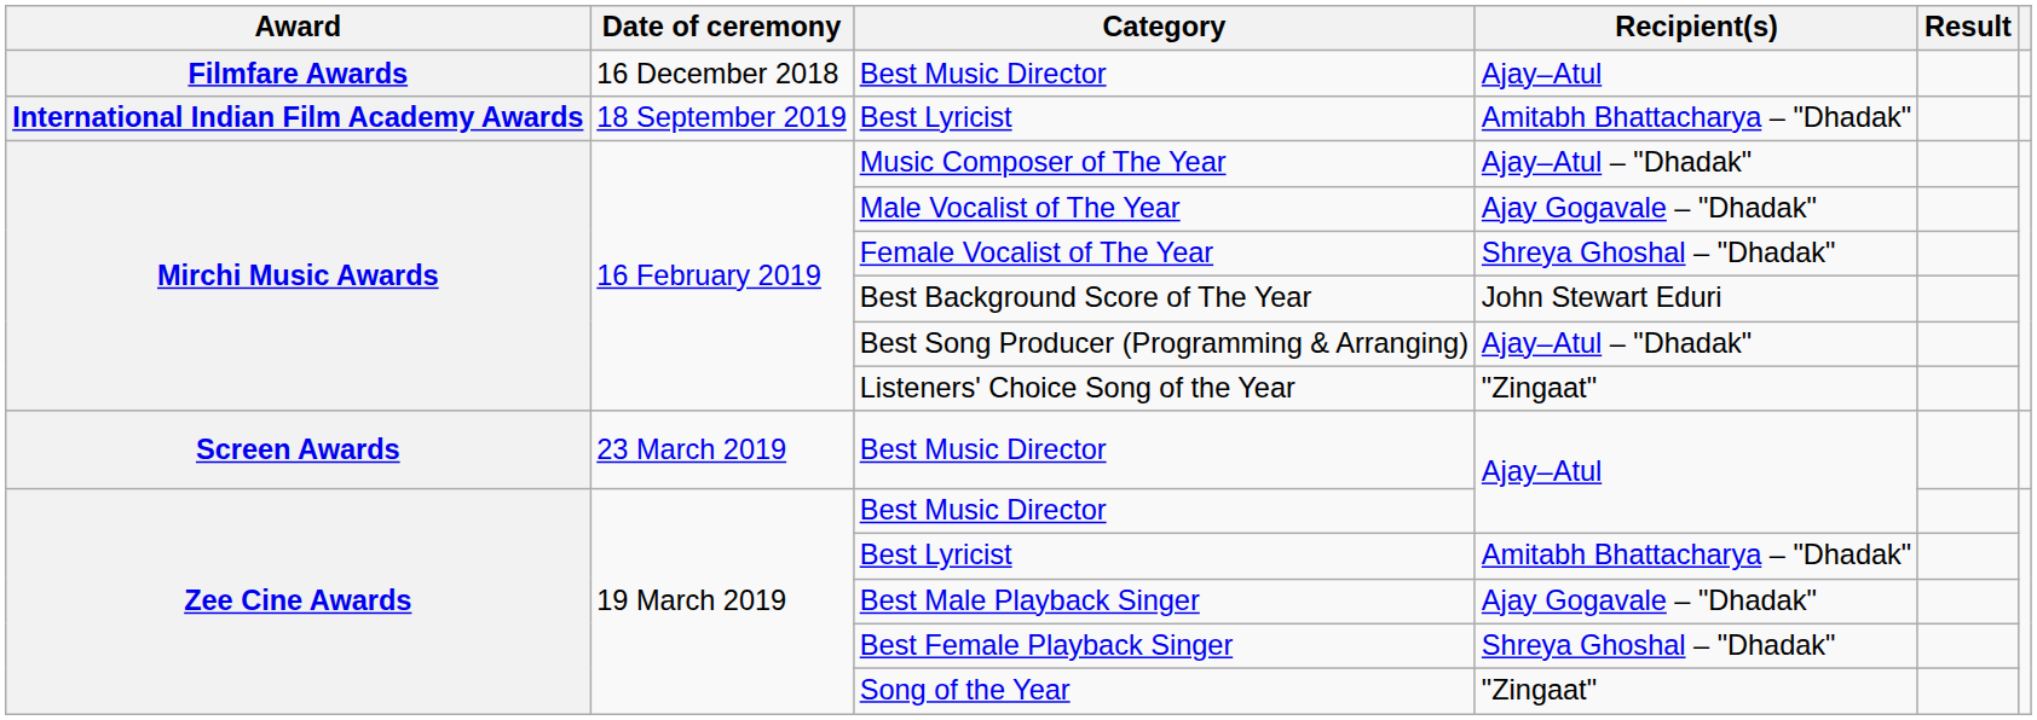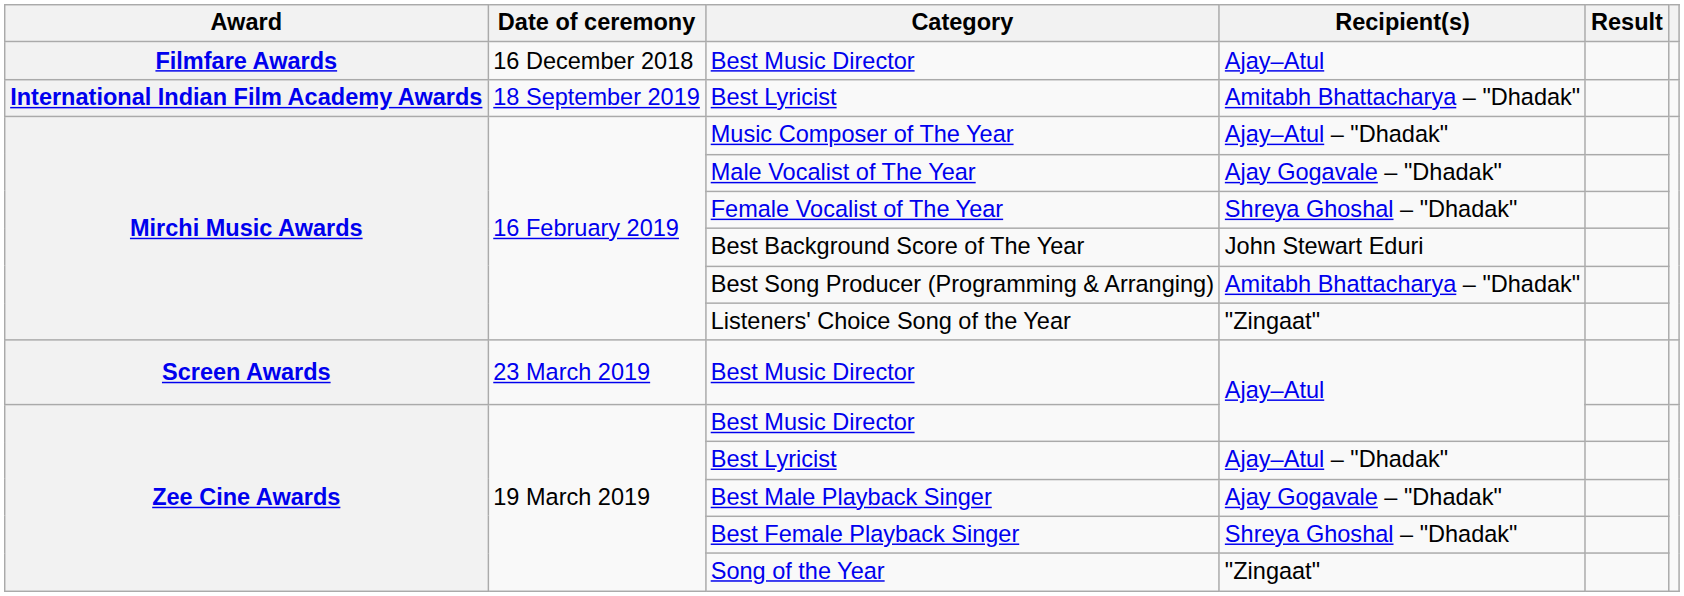Best Song Producer (Programming & Arranging) | Recipient(s): Ajay–Atul – "Dhadak" -> Amitabh Bhattacharya – "Dhadak"
Zee Cine Awards / Best Lyricist | Recipient(s): Amitabh Bhattacharya – "Dhadak" -> Ajay–Atul – "Dhadak"
